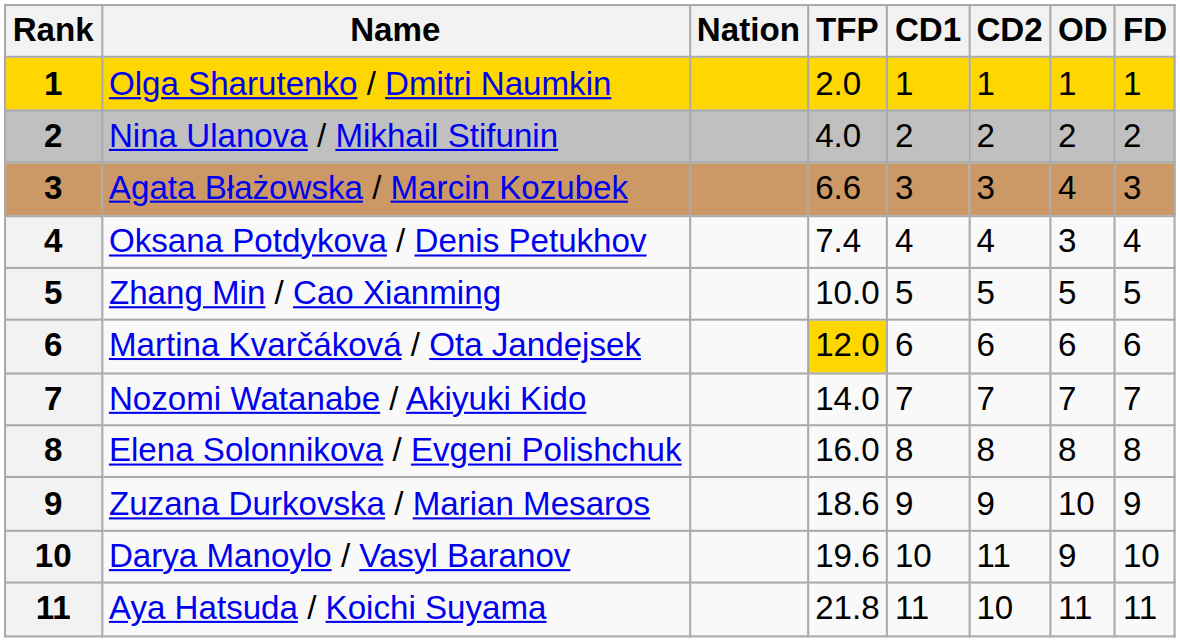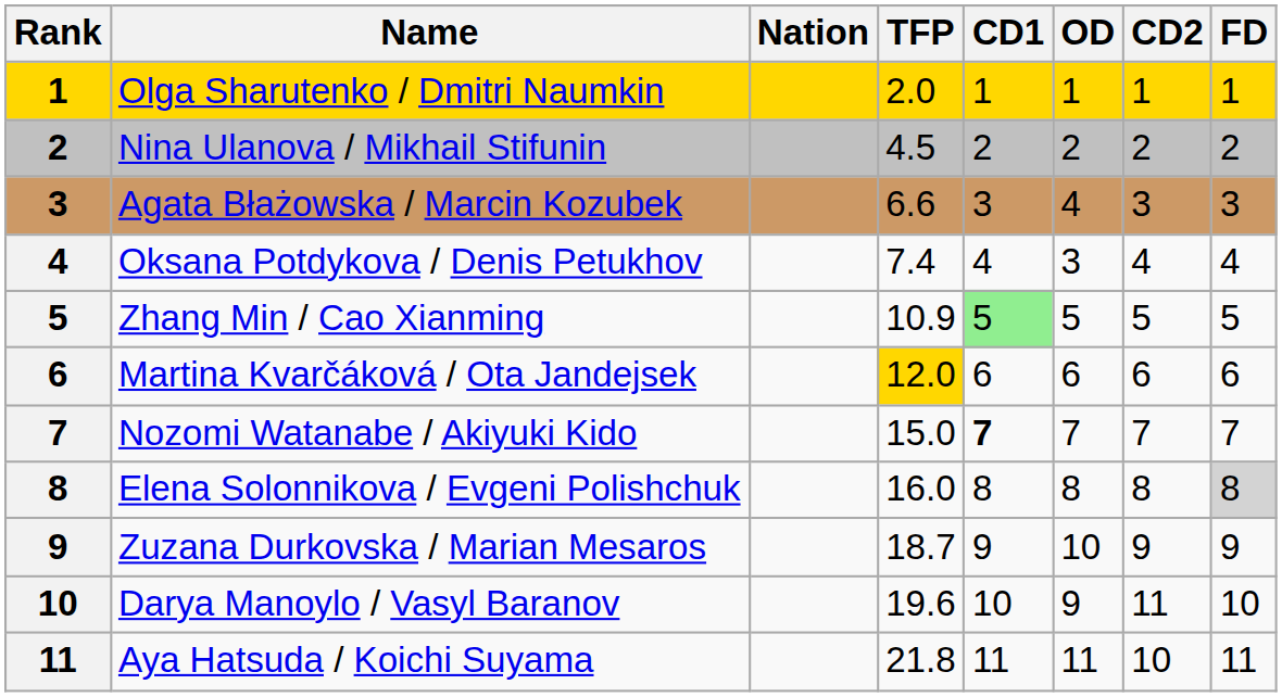columns swapped: CD2 <-> OD
Nina Ulanova / Mikhail Stifunin | TFP: 4.0 -> 4.5
Zhang Min / Cao Xianming | TFP: 10.0 -> 10.9
Zhang Min / Cao Xianming | CD1: no background -> lightgreen background
Nozomi Watanabe / Akiyuki Kido | TFP: 14.0 -> 15.0
Nozomi Watanabe / Akiyuki Kido | CD1: normal -> bold
Elena Solonnikova / Evgeni Polishchuk | FD: no background -> lightgrey background
Zuzana Durkovska / Marian Mesaros | TFP: 18.6 -> 18.7
